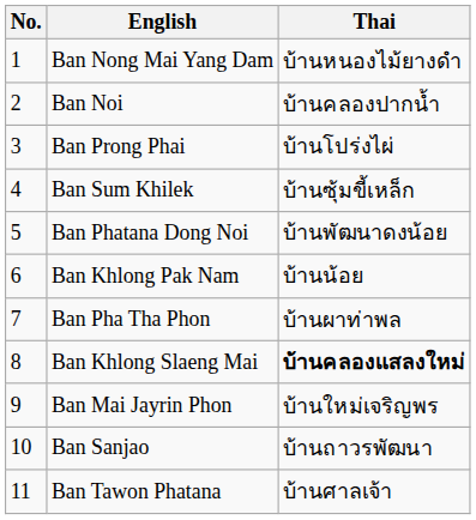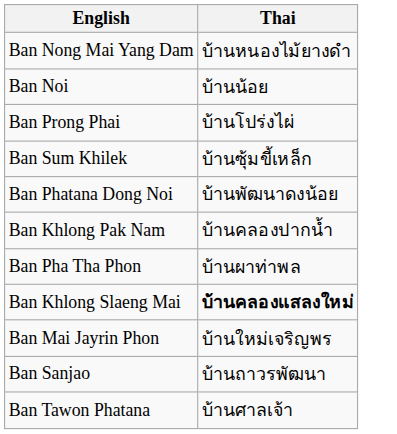- column: No. | 1 | 2 | 3 | 4 | 5 | 6 | 7 | 8 | 9 | 10 | 11
Ban Noi | Thai: บ้านคลองปากน้ำ -> บ้านน้อย
Ban Khlong Pak Nam | Thai: บ้านน้อย -> บ้านคลองปากน้ำ
